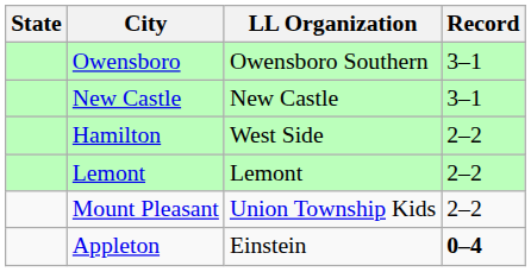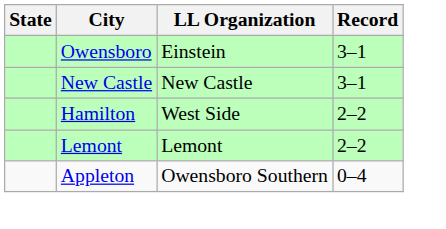Owensboro | LL Organization: Owensboro Southern -> Einstein
- row: Mount Pleasant | Union Township Kids | 2–2
Appleton | LL Organization: Einstein -> Owensboro Southern
Appleton | Record: bold -> normal
